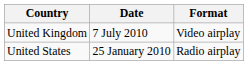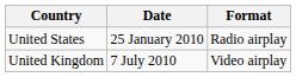rows swapped: United States <-> United Kingdom
